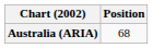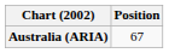Australia (ARIA) | Position: 68 -> 67
